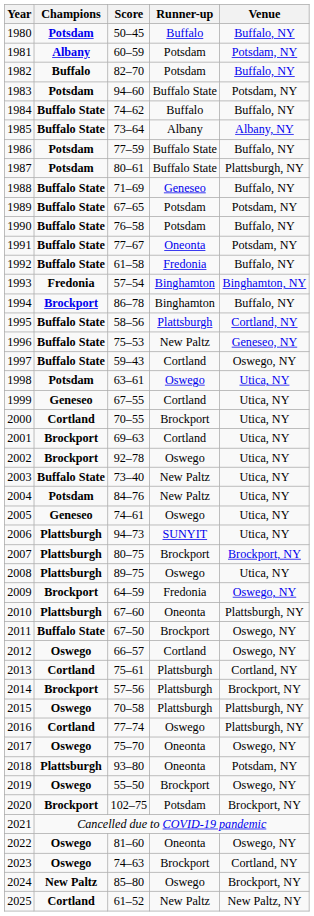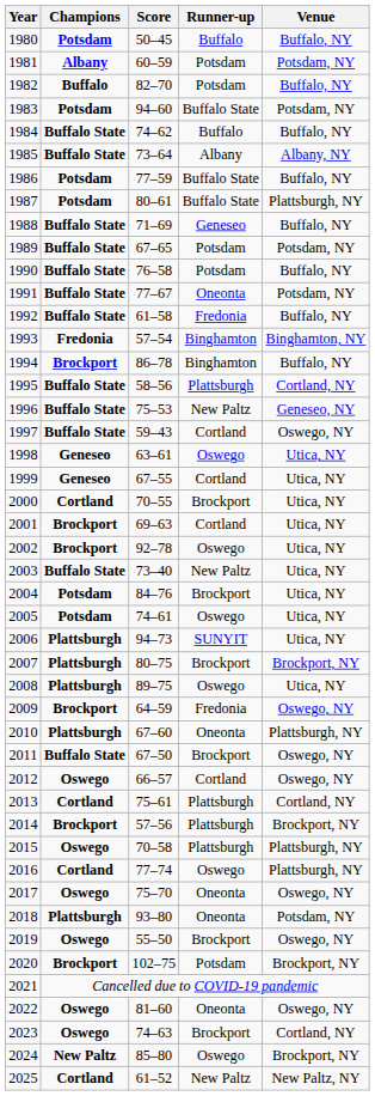1998 | Champions: Potsdam -> Geneseo
2004 | Runner-up: New Paltz -> Brockport
2005 | Champions: Geneseo -> Potsdam
